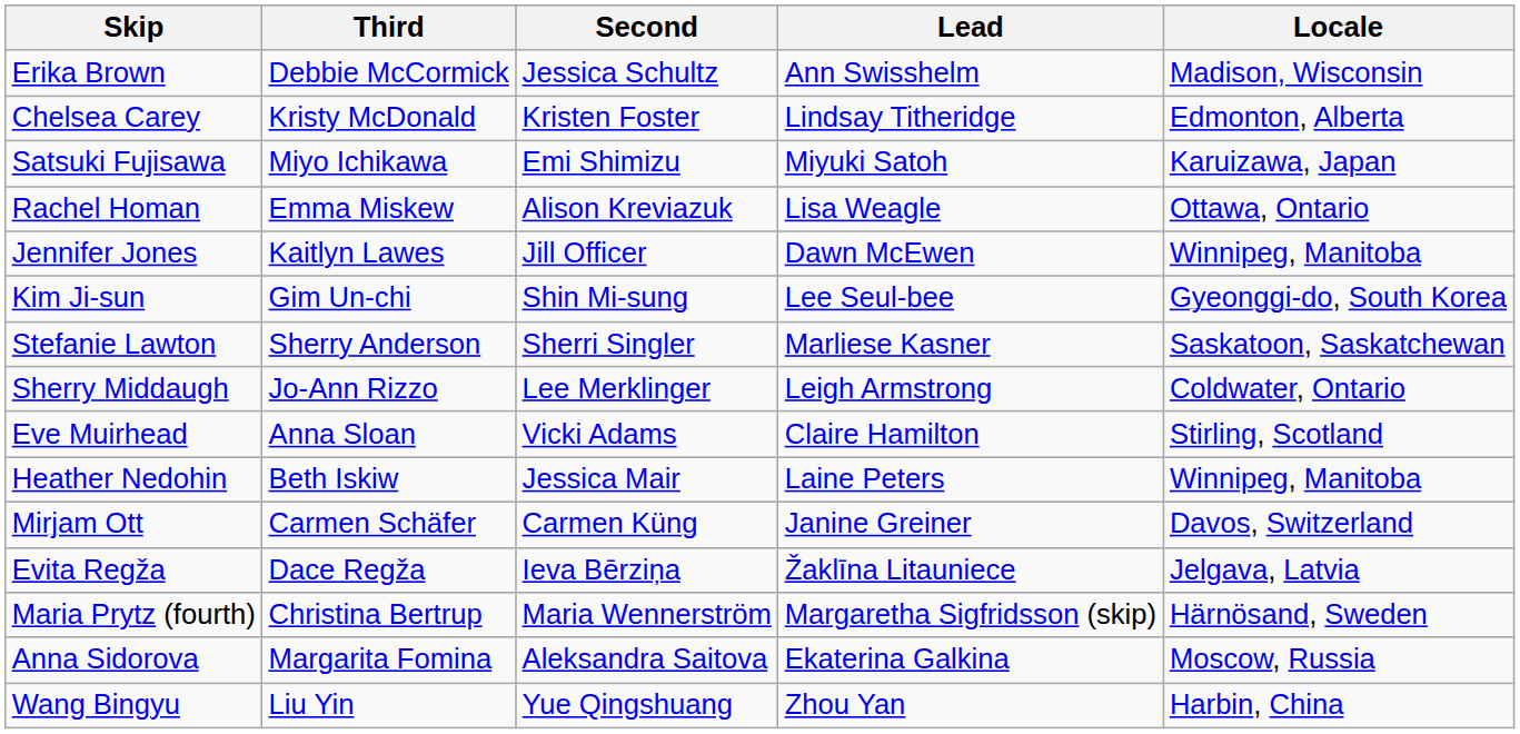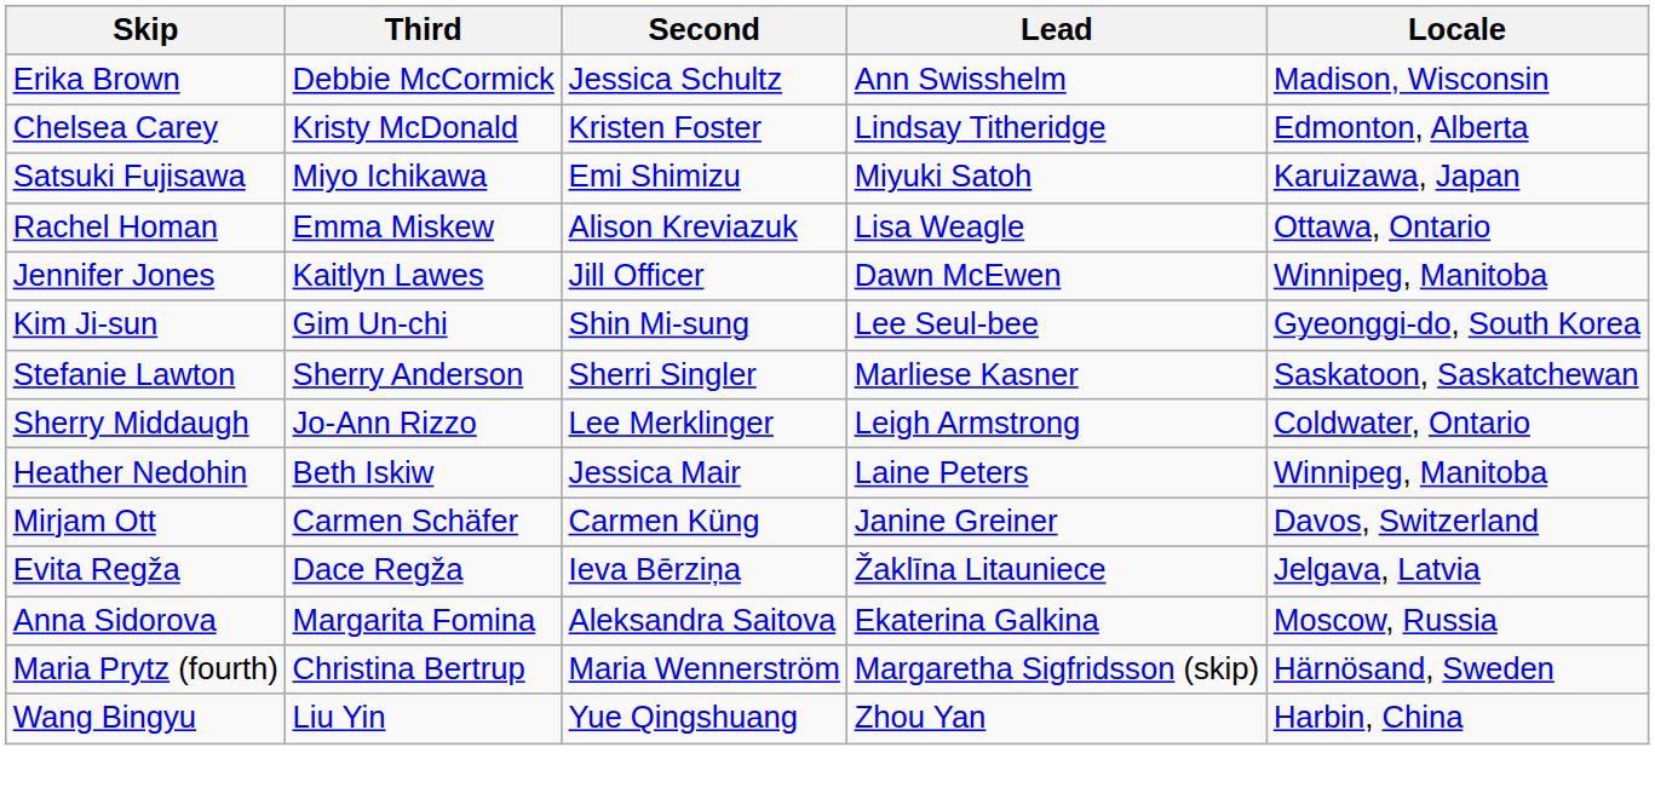- row: Eve Muirhead | Anna Sloan | Vicki Adams | Claire Hamilton | Stirling, Scotland
rows swapped: Anna Sidorova <-> Maria Prytz (fourth)
